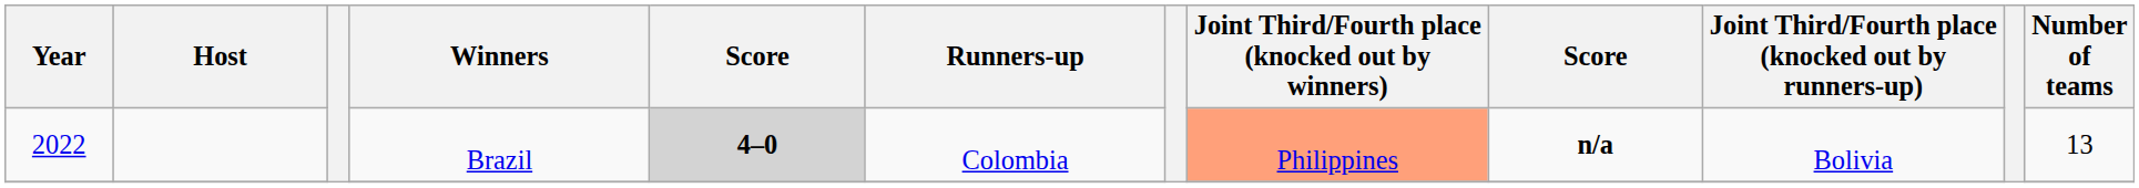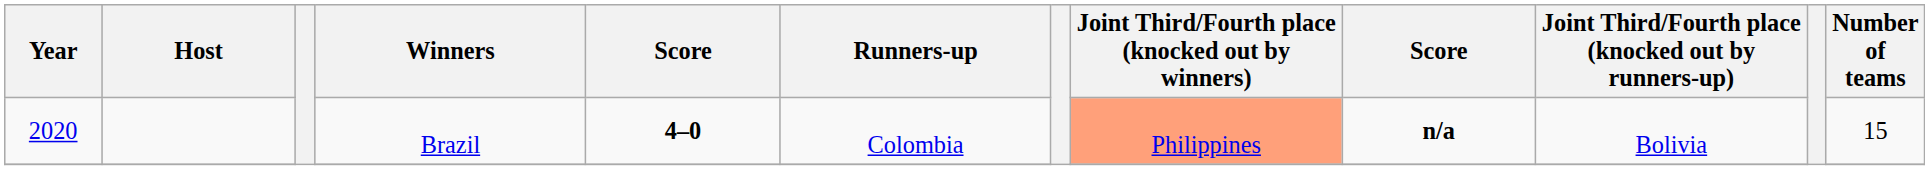Brazil | Year: 2022 -> 2020
Brazil | column 5: lightgrey background -> no background
Brazil | Number of teams: 13 -> 15
